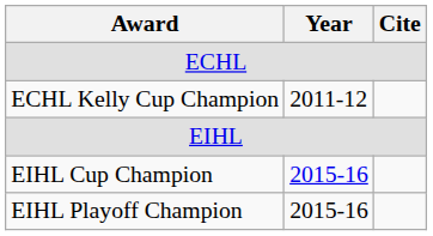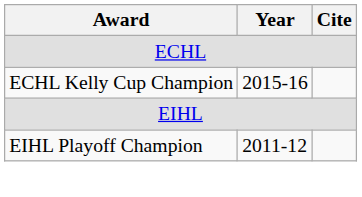ECHL Kelly Cup Champion | Year: 2011-12 -> 2015-16
- row: EIHL Cup Champion | 2015-16
EIHL Playoff Champion | Year: 2015-16 -> 2011-12
